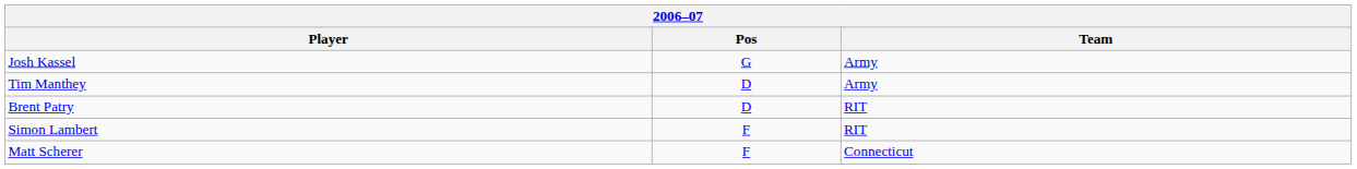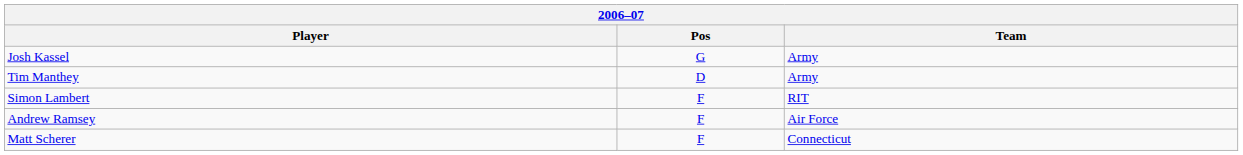- row: Brent Patry | D | RIT
+ row: Andrew Ramsey | F | Air Force
